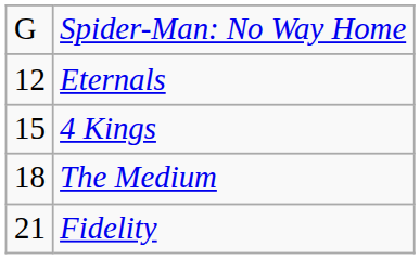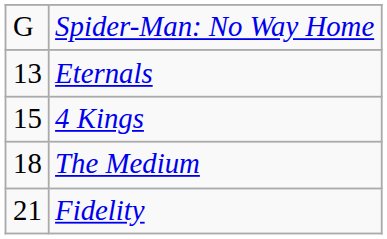Eternals | column 1: 12 -> 13
